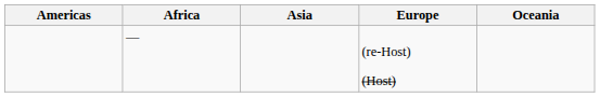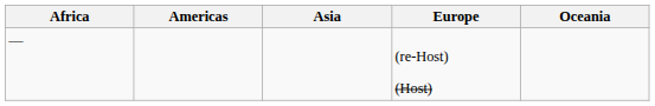columns swapped: Africa <-> Americas
